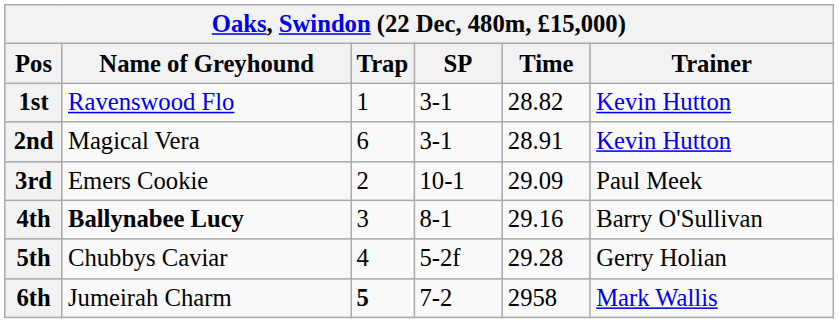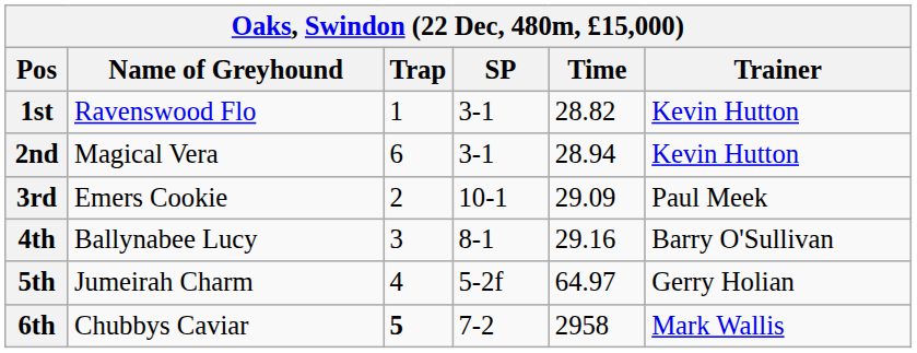2nd | Time: 28.91 -> 28.94
4th | Name of Greyhound: bold -> normal
5th | Name of Greyhound: Chubbys Caviar -> Jumeirah Charm
5th | Time: 29.28 -> 64.97
6th | Name of Greyhound: Jumeirah Charm -> Chubbys Caviar
